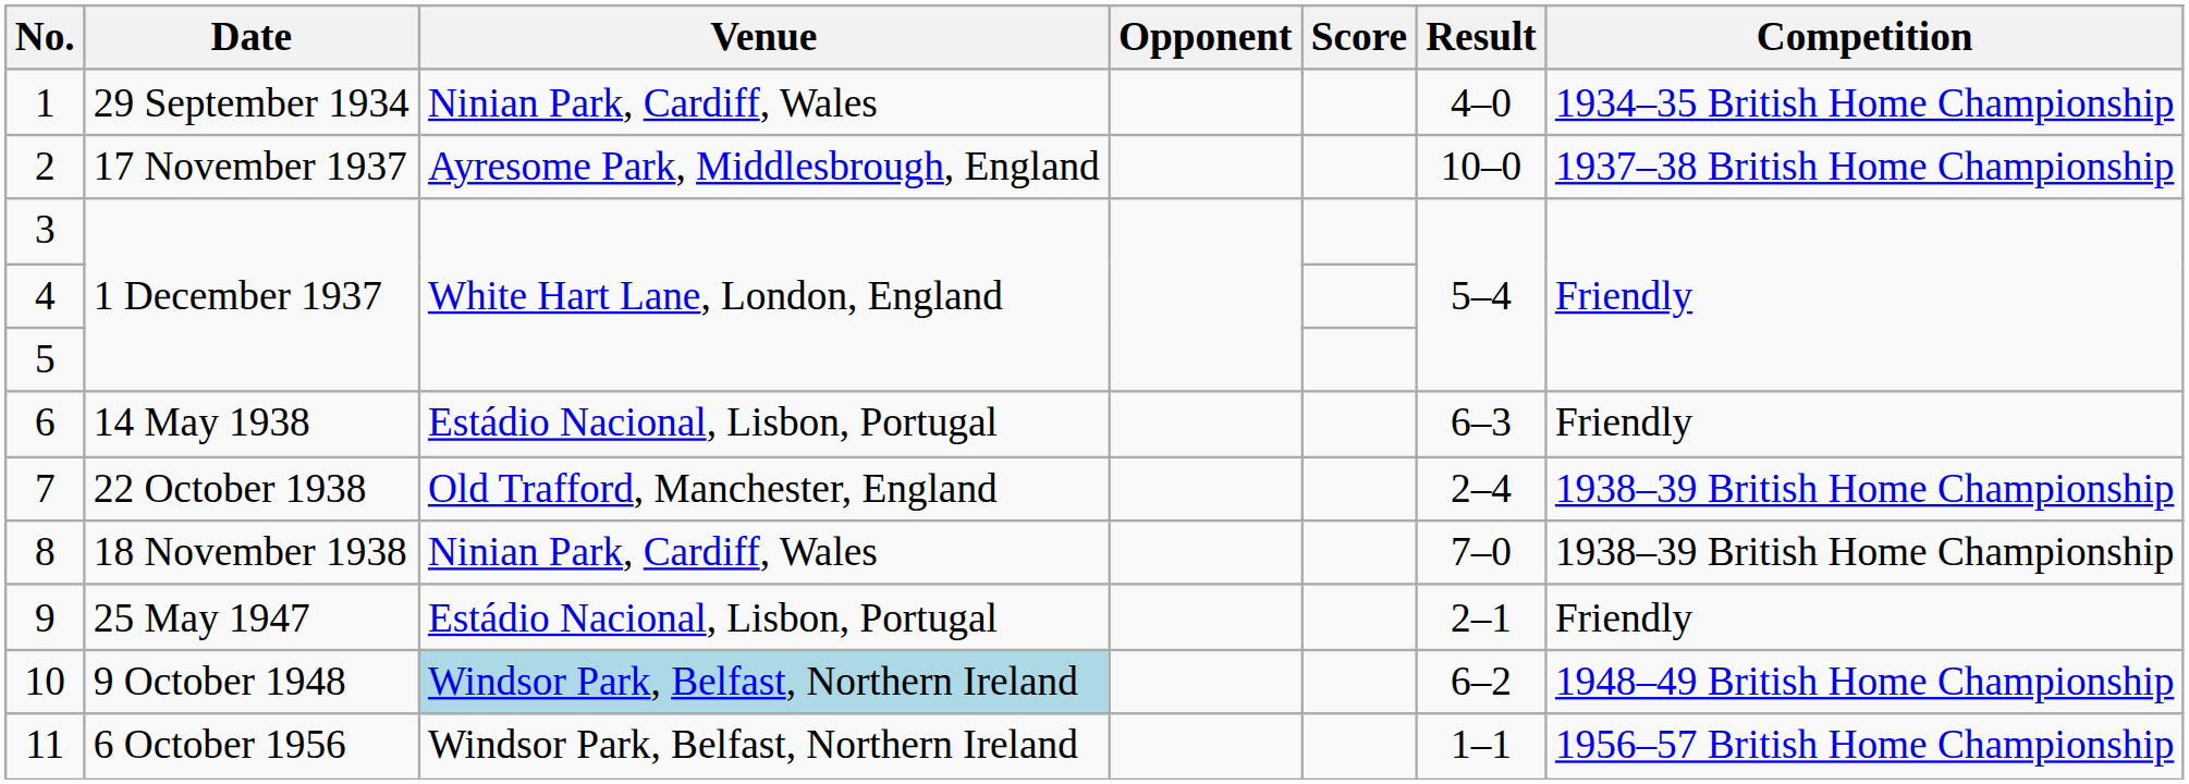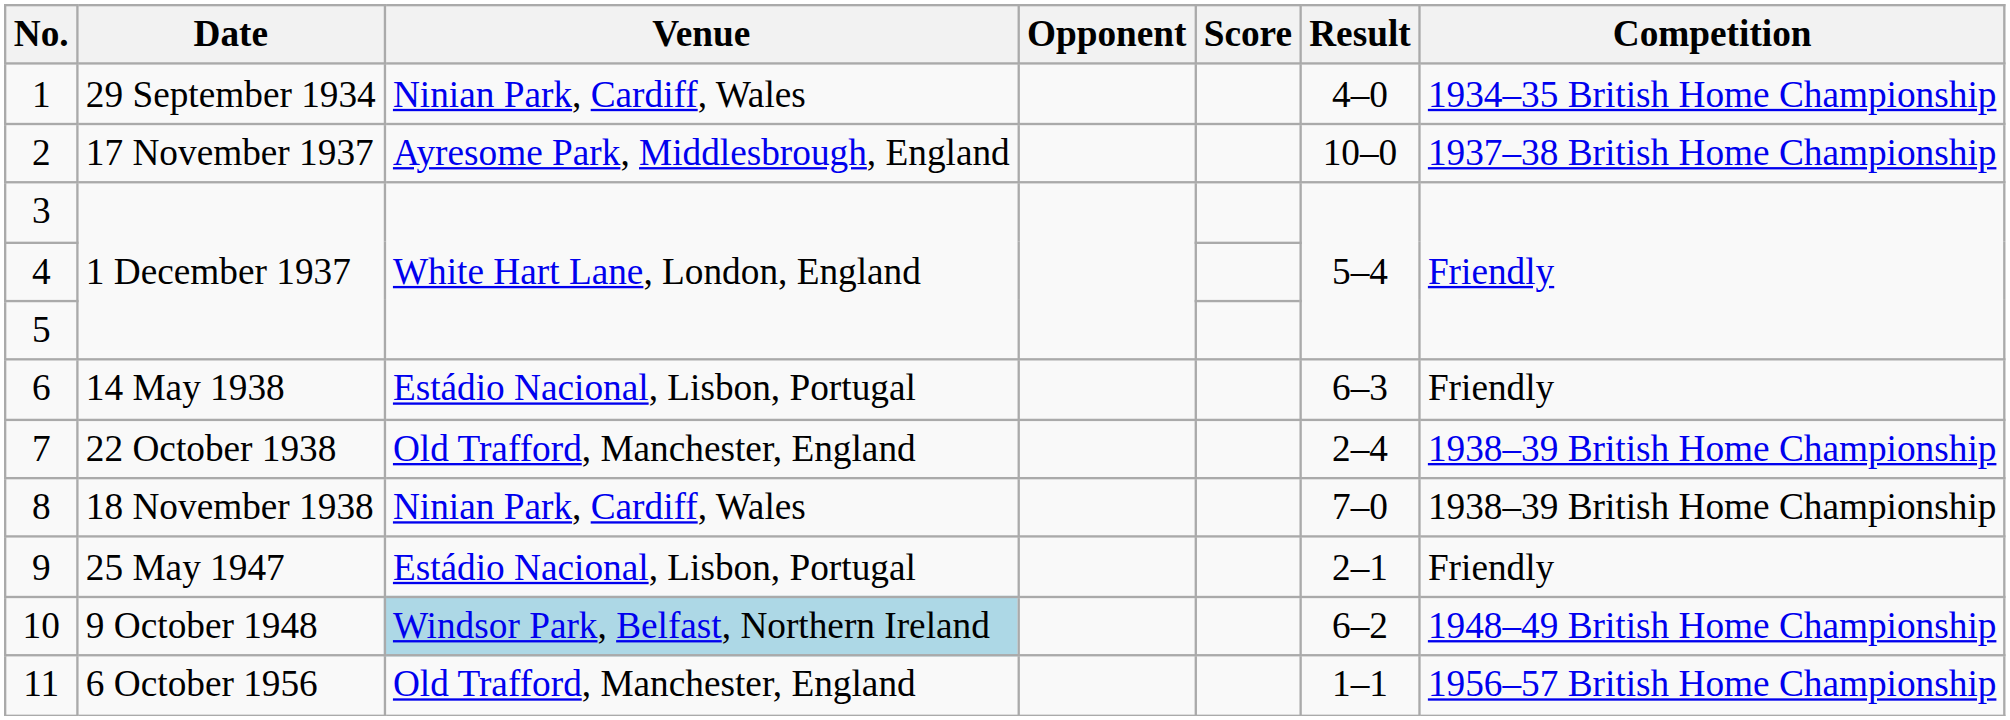11 | Venue: Windsor Park, Belfast, Northern Ireland -> Old Trafford, Manchester, England
